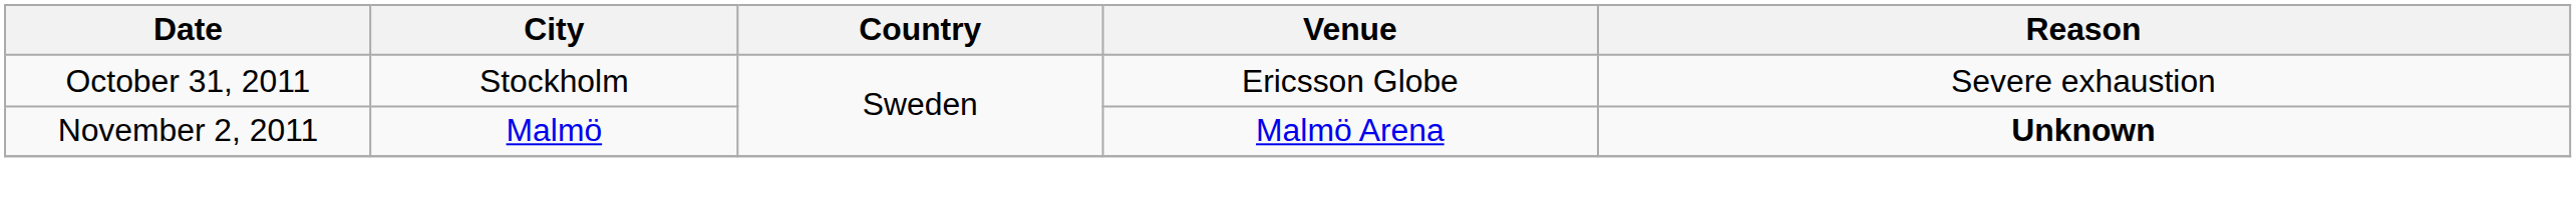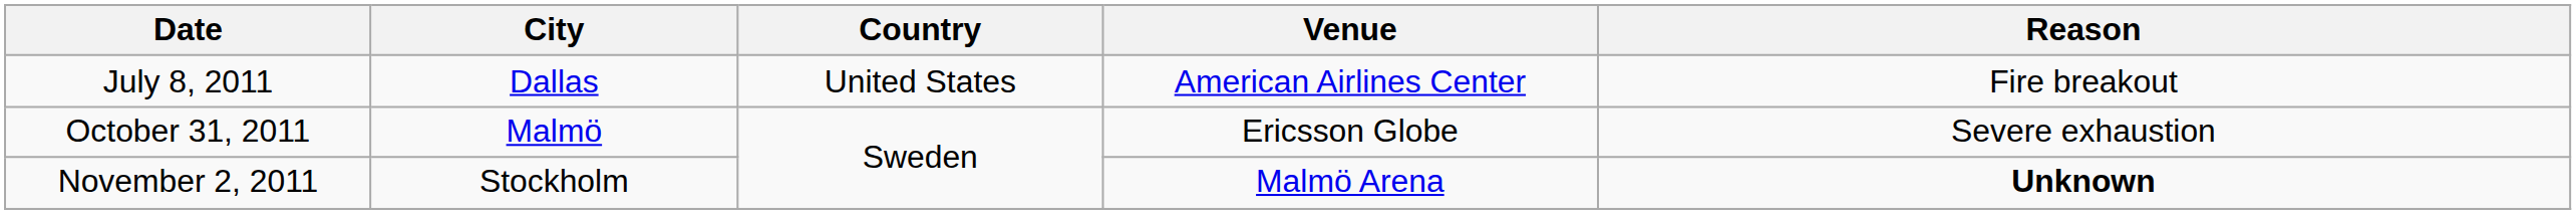+ row: July 8, 2011 | Dallas | United States | American Airlines Center | Fire breakout
October 31, 2011 | City: Stockholm -> Malmö
November 2, 2011 | City: Malmö -> Stockholm
